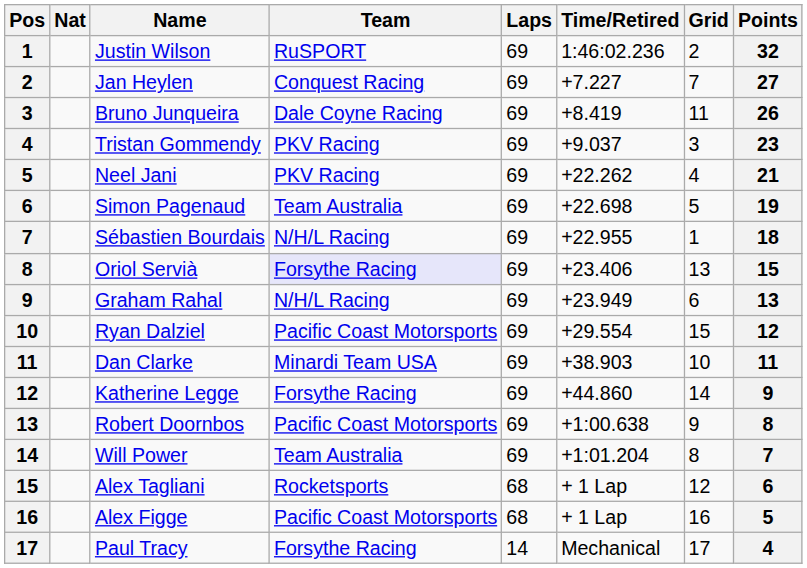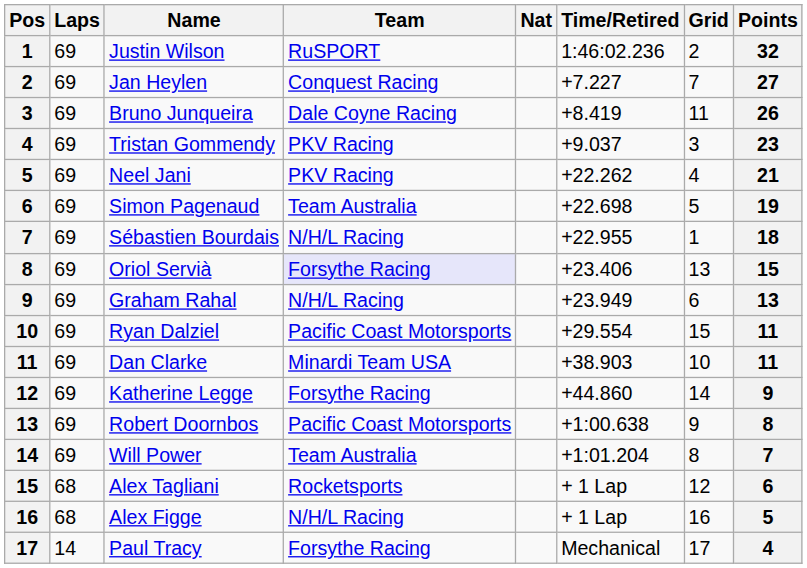columns swapped: Nat <-> Laps
Ryan Dalziel | Points: 12 -> 11
Alex Figge | Team: Pacific Coast Motorsports -> N/H/L Racing
